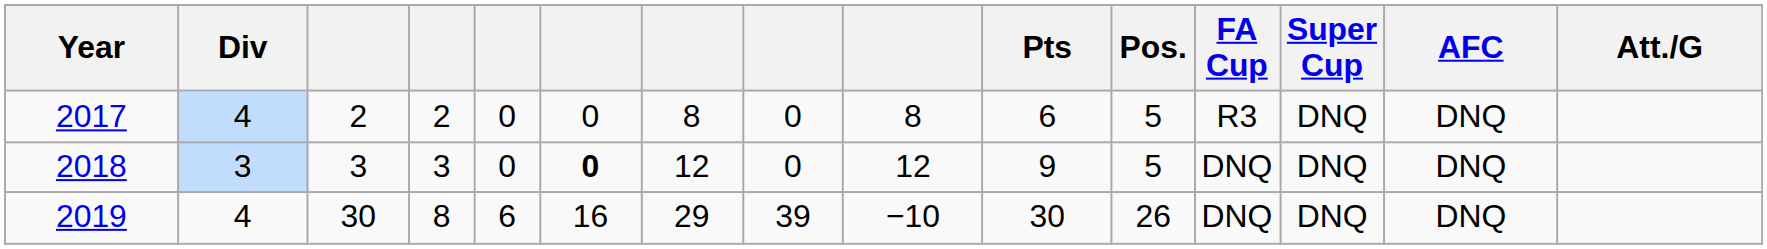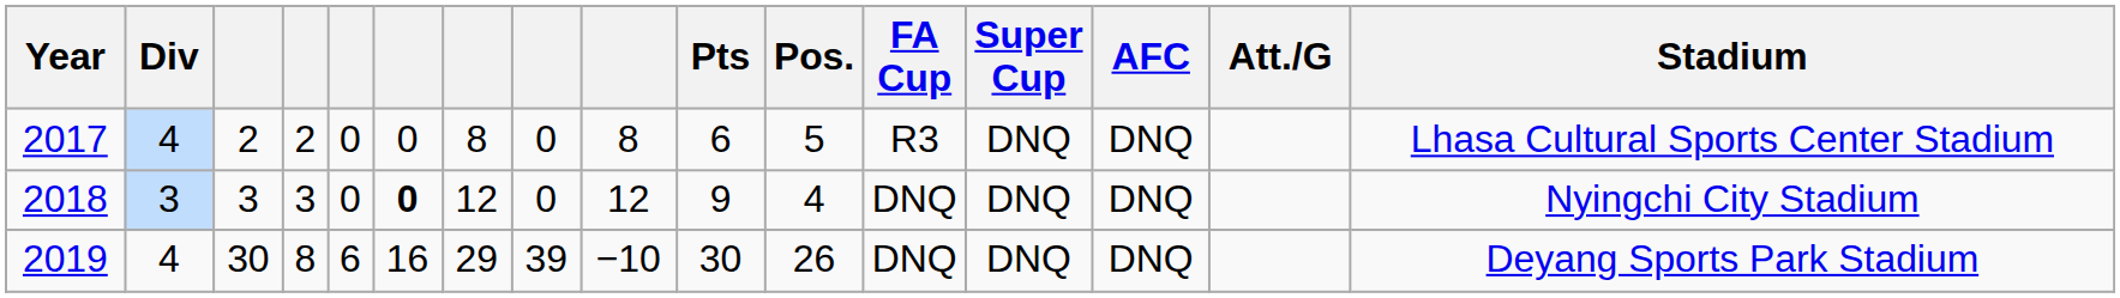+ column: Stadium | Lhasa Cultural Sports Center Stadium | Nyingchi City Stadium | Deyang Sports Park Stadium
2018 | Pos.: 5 -> 4
